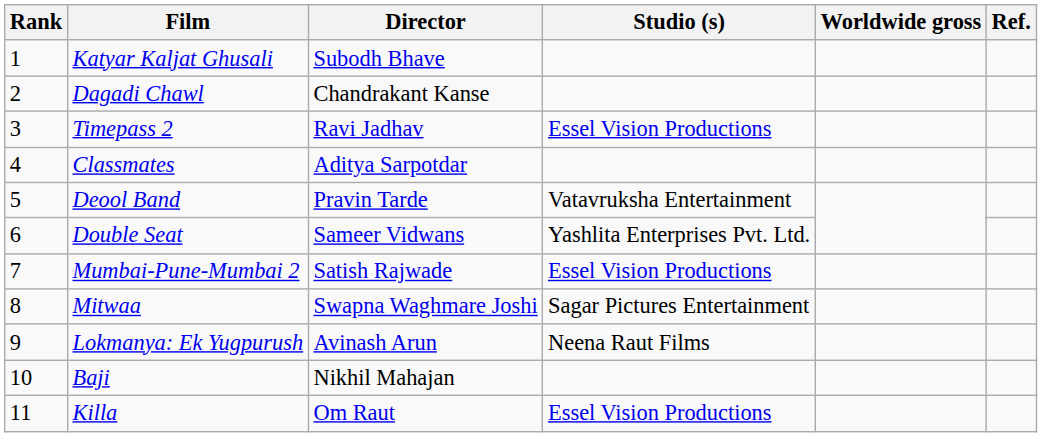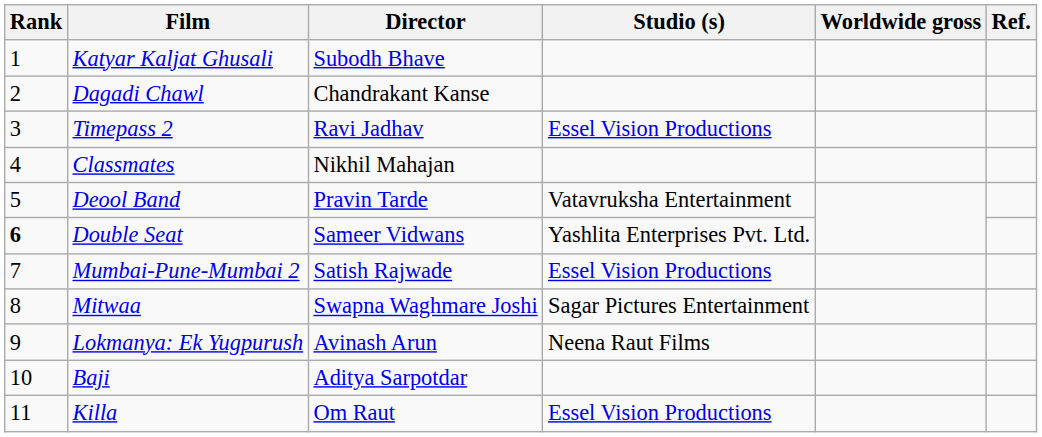Classmates | Director: Aditya Sarpotdar -> Nikhil Mahajan
Double Seat | Rank: normal -> bold
Baji | Director: Nikhil Mahajan -> Aditya Sarpotdar
